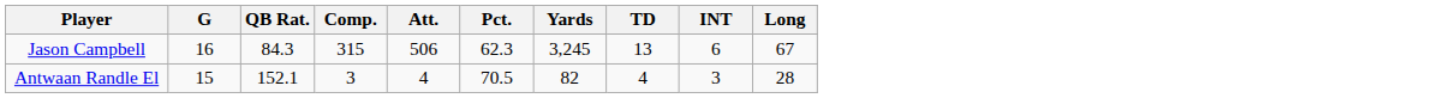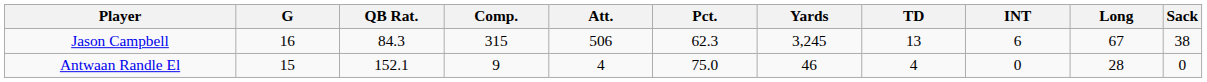+ column: Sack | 38 | 0
Antwaan Randle El | Comp.: 3 -> 9
Antwaan Randle El | Pct.: 70.5 -> 75.0
Antwaan Randle El | Yards: 82 -> 46
Antwaan Randle El | INT: 3 -> 0
